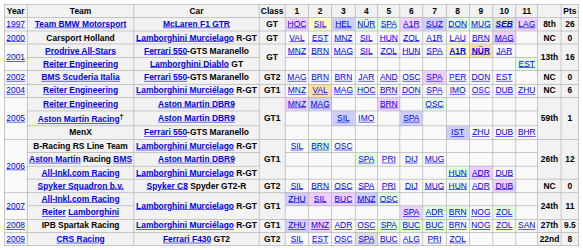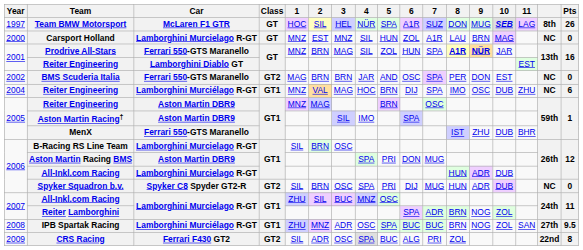Carsport Holland | 1: VAL -> MNZ
2004 / Reiter Engineering | 6: DON -> DIJ
Aston Martin Racing BMS | 6: DIJ -> DON
CRS Racing | 2: EST -> ADR
